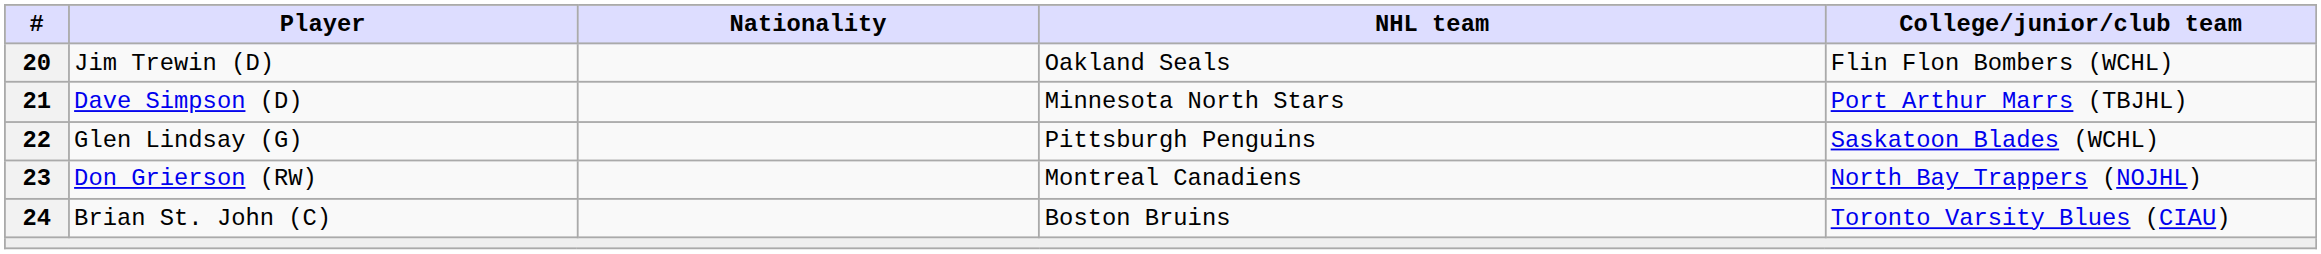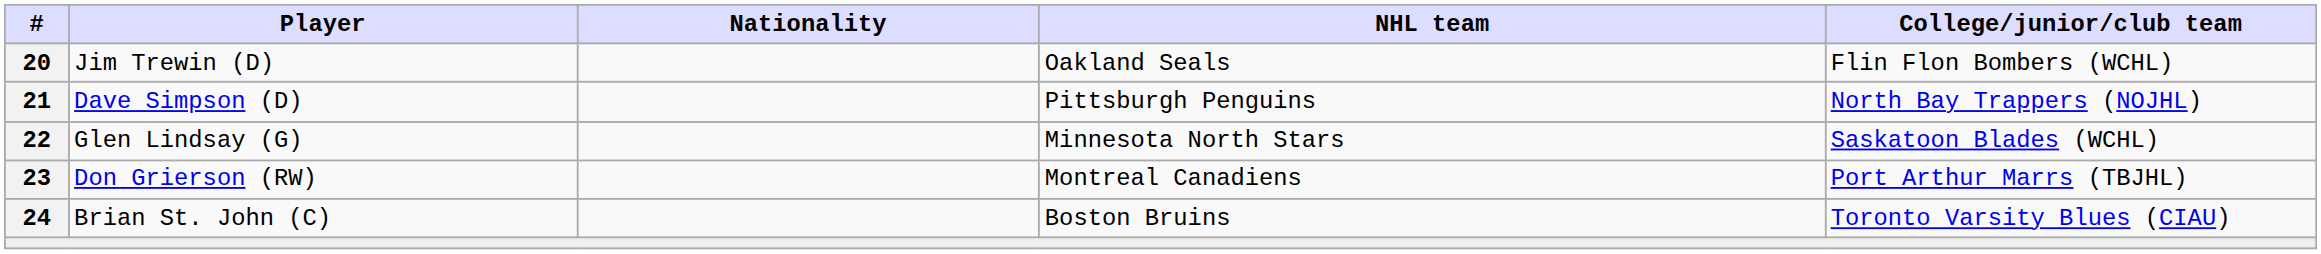Dave Simpson (D) | NHL team: Minnesota North Stars -> Pittsburgh Penguins
Dave Simpson (D) | College/junior/club team: Port Arthur Marrs (TBJHL) -> North Bay Trappers (NOJHL)
Glen Lindsay (G) | NHL team: Pittsburgh Penguins -> Minnesota North Stars
Don Grierson (RW) | College/junior/club team: North Bay Trappers (NOJHL) -> Port Arthur Marrs (TBJHL)
